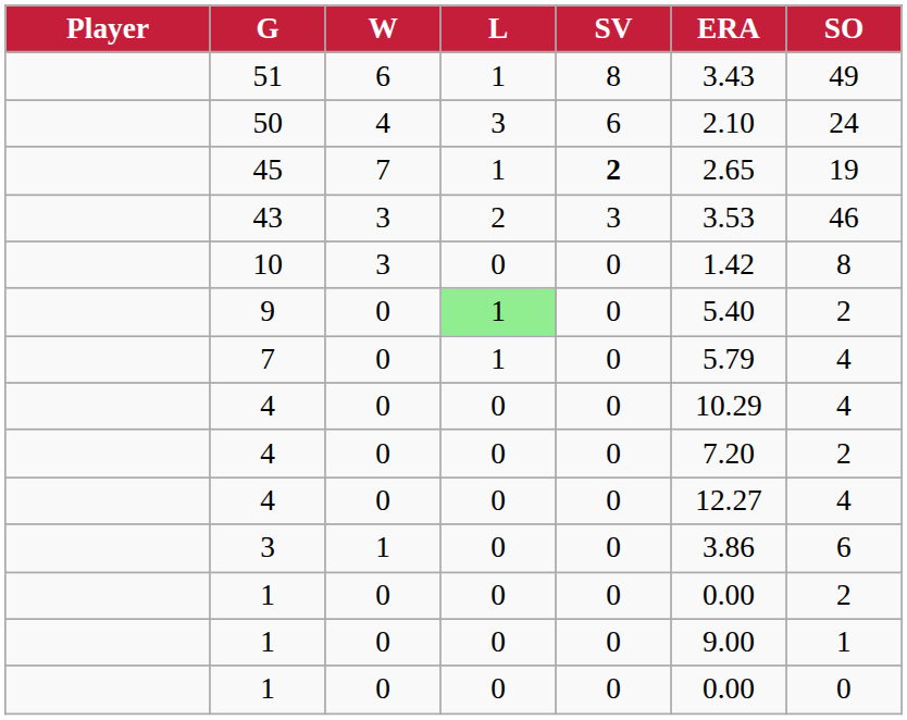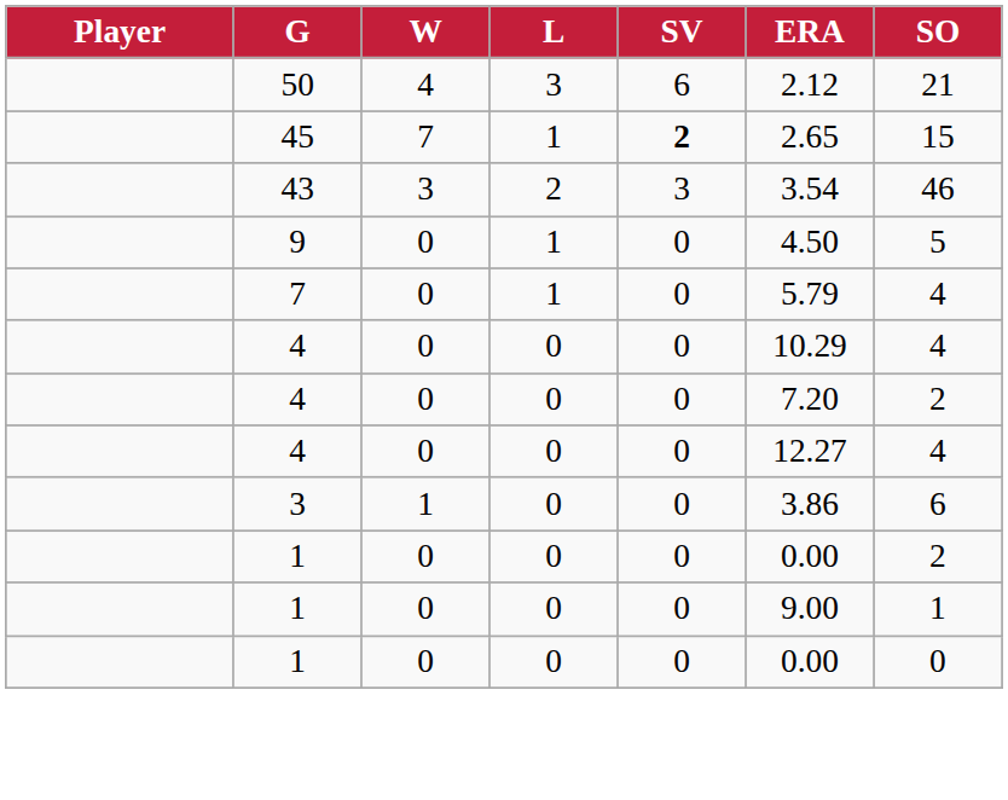- row: 51 | 6 | 1 | 8 | 3.43 | 49
50 | ERA: 2.10 -> 2.12
50 | SO: 24 -> 21
45 | SO: 19 -> 15
43 | ERA: 3.53 -> 3.54
- row: 10 | 3 | 0 | 0 | 1.42 | 8
9 | L: lightgreen background -> no background
9 | ERA: 5.40 -> 4.50
9 | SO: 2 -> 5
